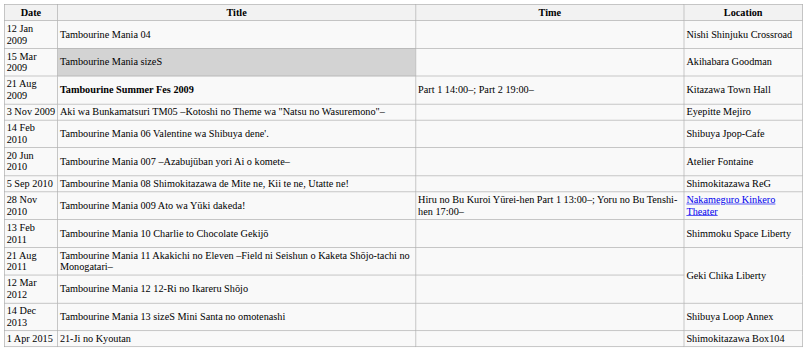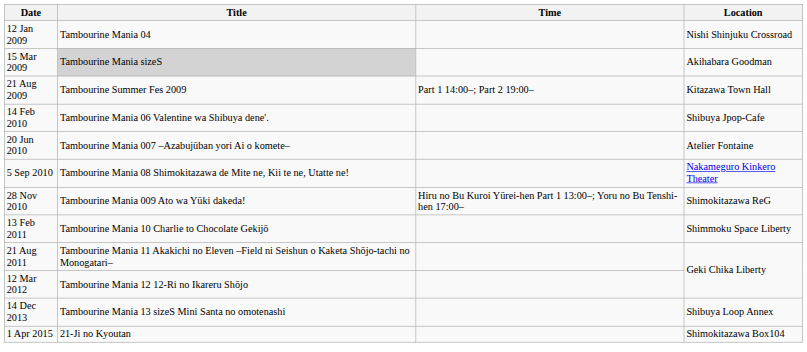21 Aug 2009 | Title: bold -> normal
- row: 3 Nov 2009 | Aki wa Bunkamatsuri TM05 –Kotoshi no Theme wa "Natsu no Wasuremono"– | Eyepitte Mejiro
5 Sep 2010 | Location: Shimokitazawa ReG -> Nakameguro Kinkero Theater
28 Nov 2010 | Location: Nakameguro Kinkero Theater -> Shimokitazawa ReG
